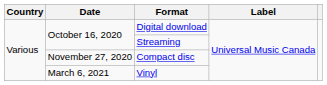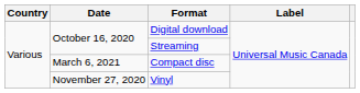Compact disc | Date: November 27, 2020 -> March 6, 2021
Vinyl | Date: March 6, 2021 -> November 27, 2020
